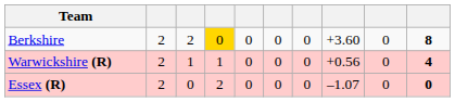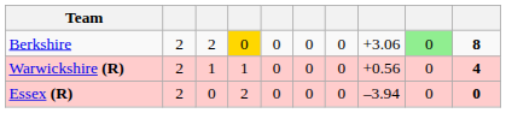Berkshire | column 8: +3.60 -> +3.06
Berkshire | column 9: no background -> lightgreen background
Essex (R) | column 8: –1.07 -> –3.94
